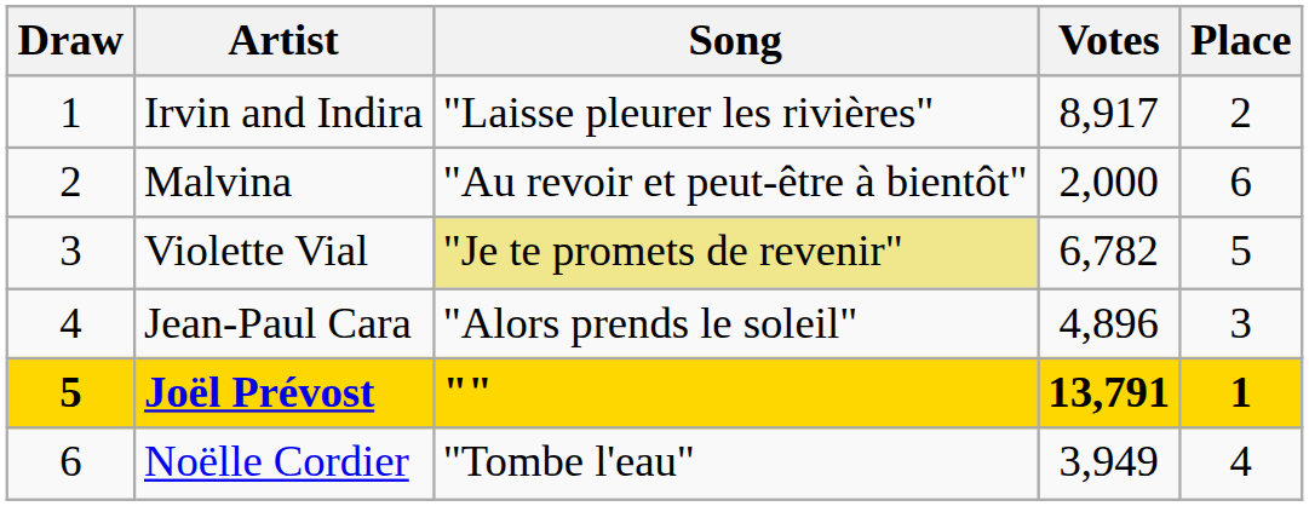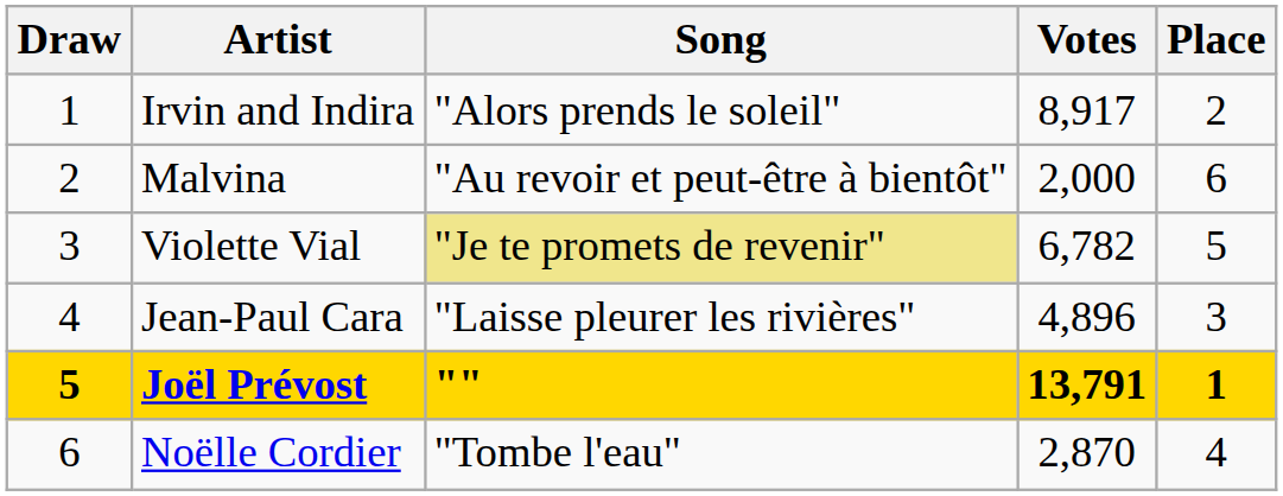Irvin and Indira | Song: "Laisse pleurer les rivières" -> "Alors prends le soleil"
Jean-Paul Cara | Song: "Alors prends le soleil" -> "Laisse pleurer les rivières"
Noëlle Cordier | Votes: 3,949 -> 2,870
